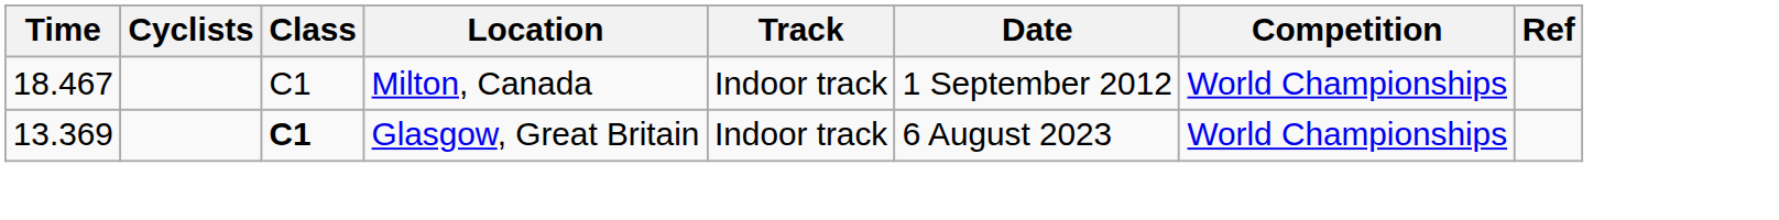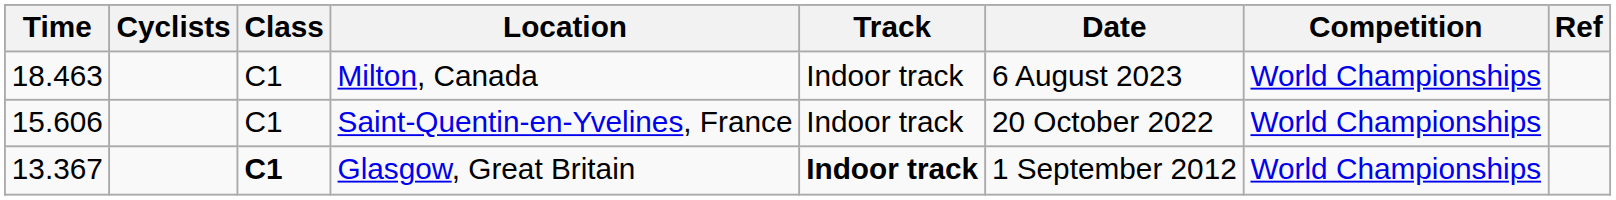Milton, Canada | Time: 18.467 -> 18.463
Milton, Canada | Date: 1 September 2012 -> 6 August 2023
+ row: 15.606 | C1 | Saint-Quentin-en-Yvelines, France | Indoor track | 20 October 2022 | World Championships
Glasgow, Great Britain | Time: 13.369 -> 13.367
Glasgow, Great Britain | Track: normal -> bold
Glasgow, Great Britain | Date: 6 August 2023 -> 1 September 2012
